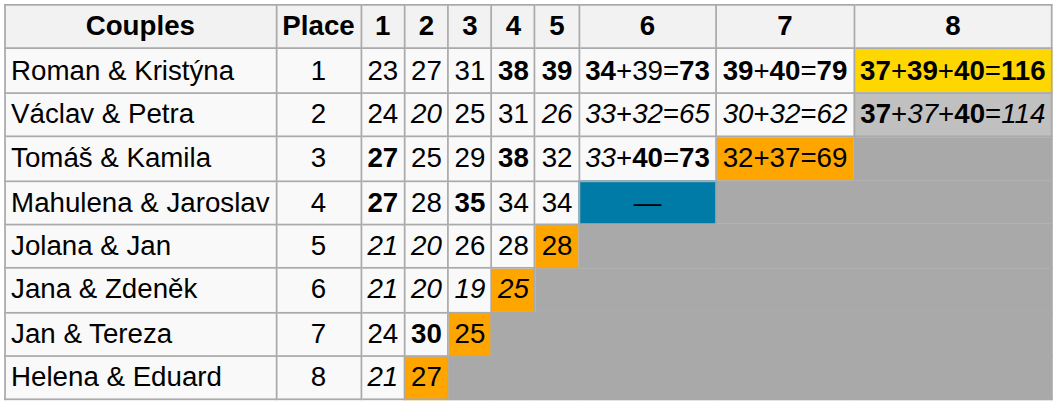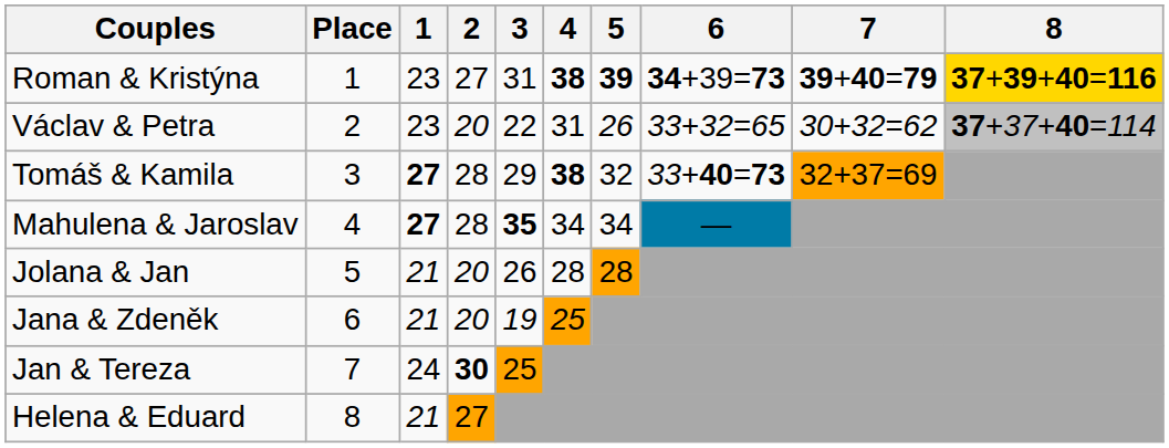Václav & Petra | 1: 24 -> 23
Václav & Petra | 3: 25 -> 22
Tomáš & Kamila | 2: 25 -> 28
